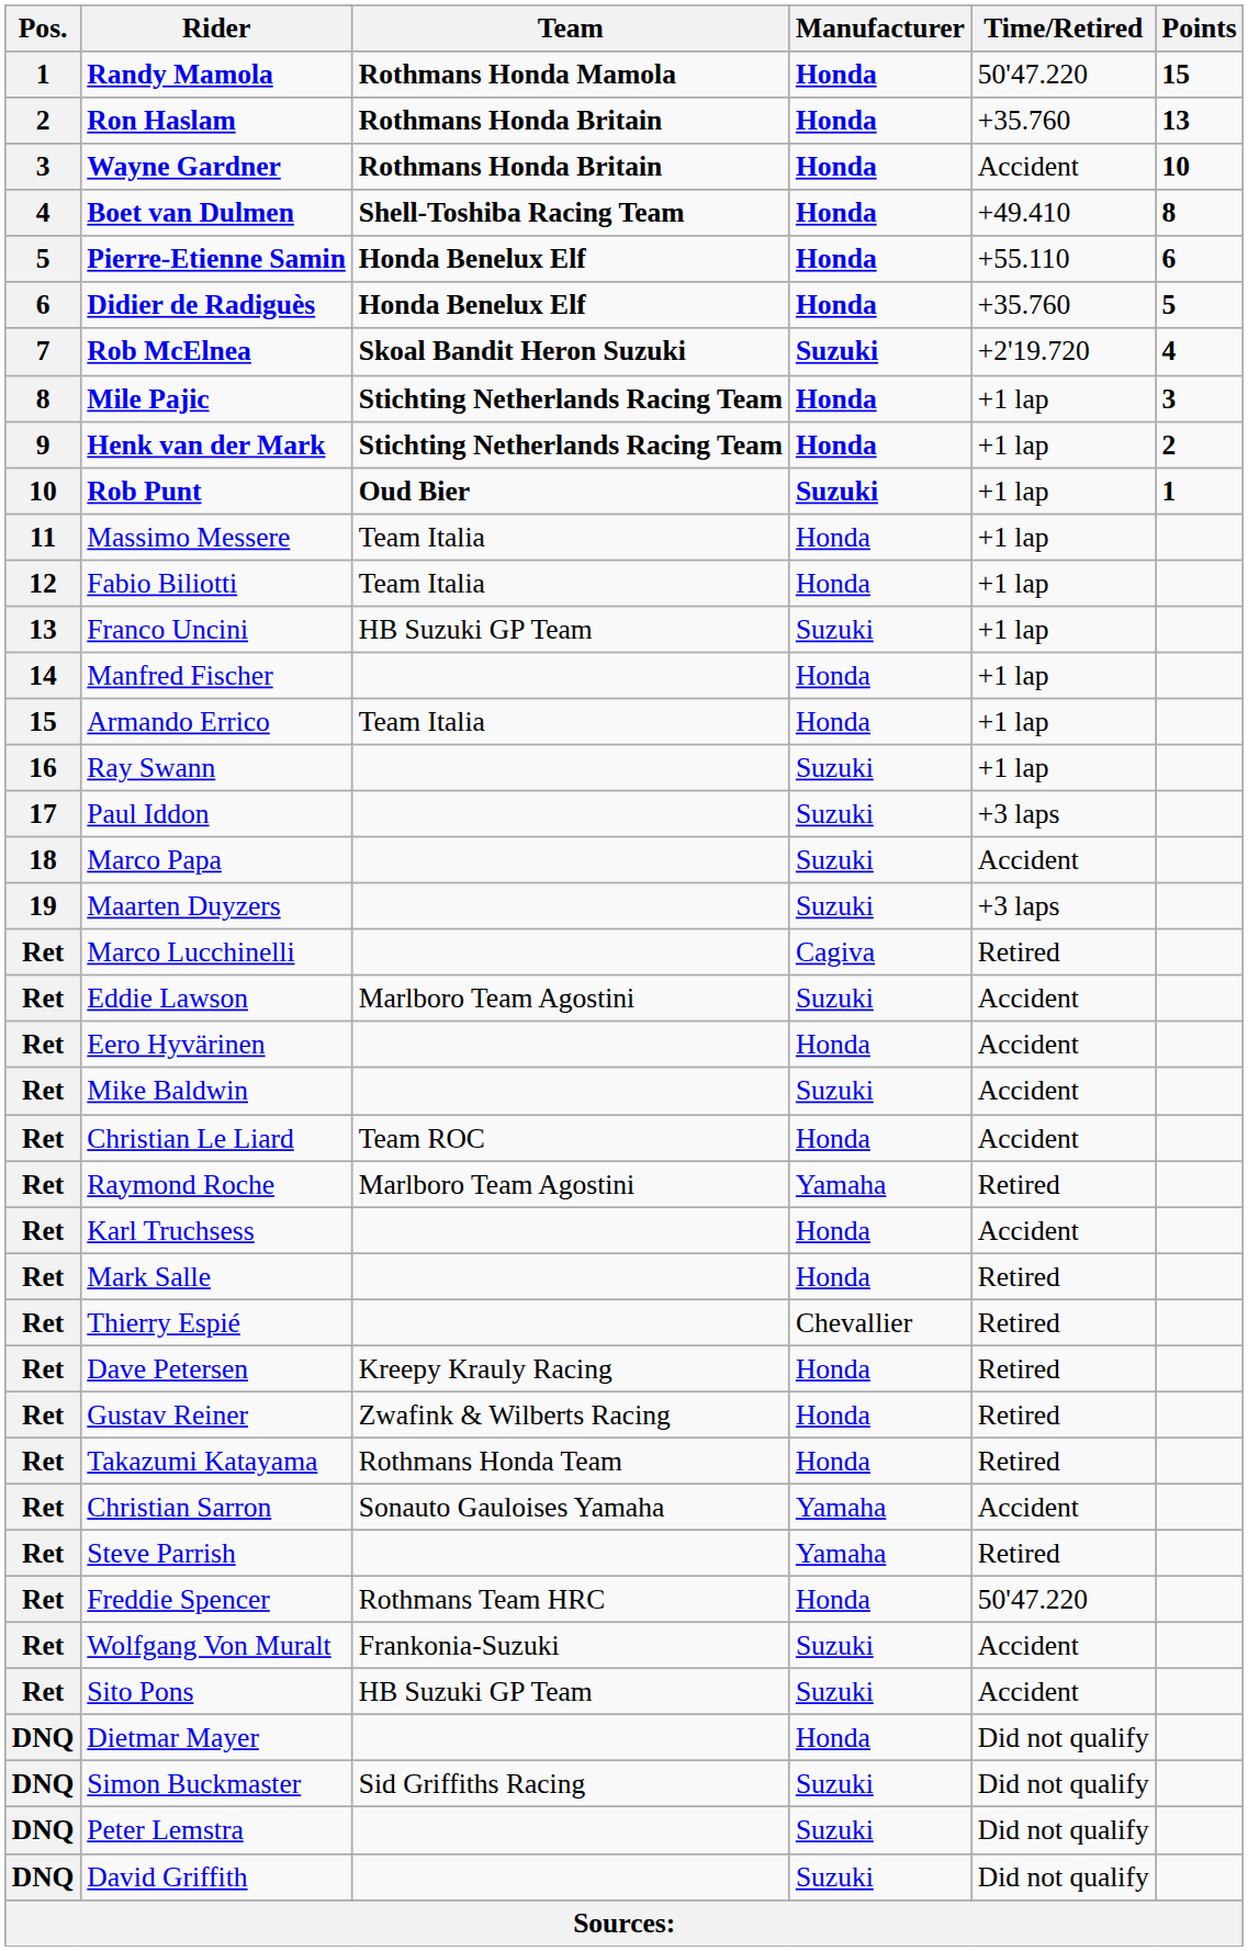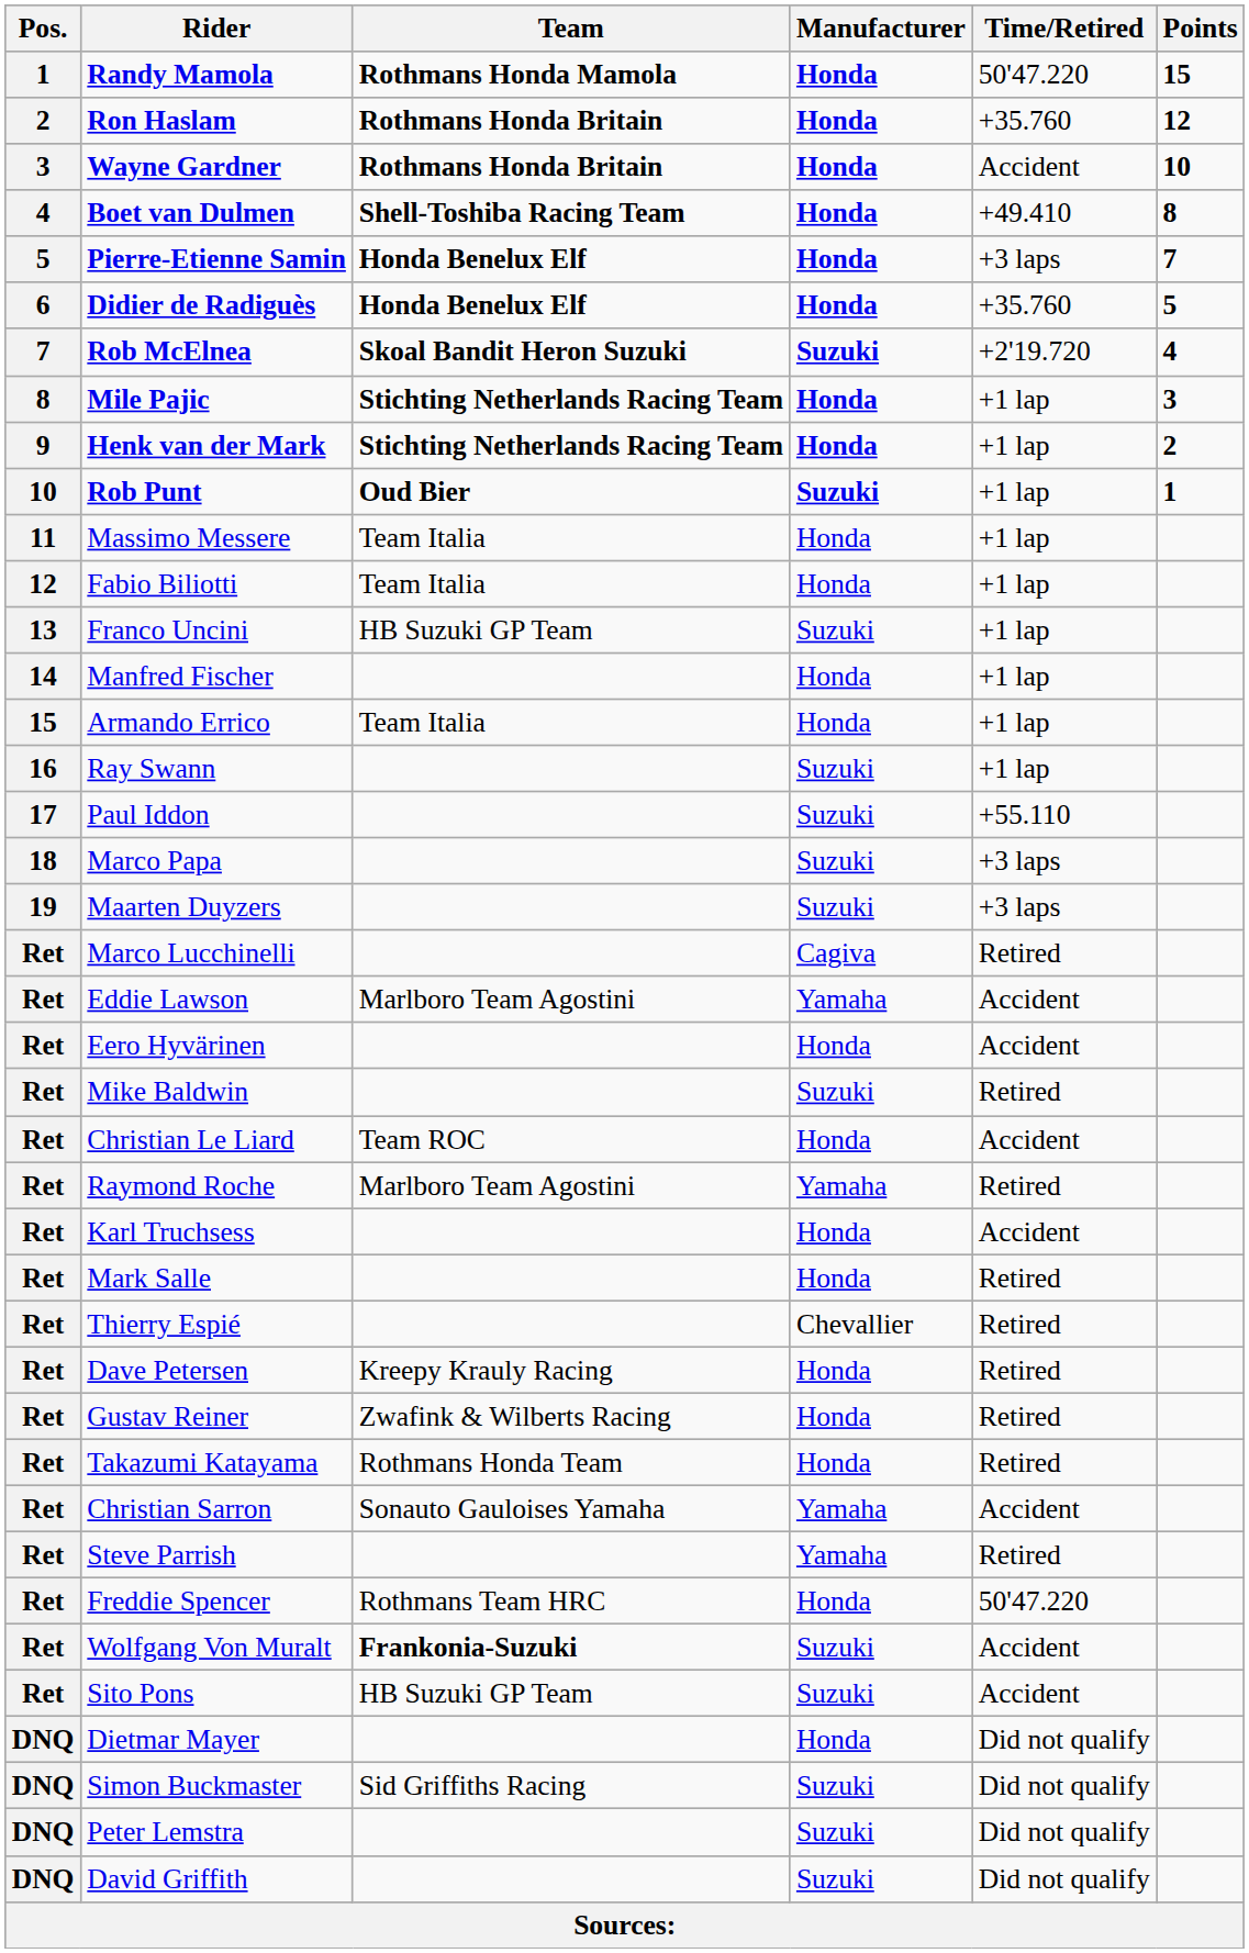Ron Haslam | Points: 13 -> 12
Pierre-Etienne Samin | Time/Retired: +55.110 -> +3 laps
Pierre-Etienne Samin | Points: 6 -> 7
Paul Iddon | Time/Retired: +3 laps -> +55.110
Marco Papa | Time/Retired: Accident -> +3 laps
Eddie Lawson | Manufacturer: Suzuki -> Yamaha
Mike Baldwin | Time/Retired: Accident -> Retired
Wolfgang Von Muralt | Team: normal -> bold
